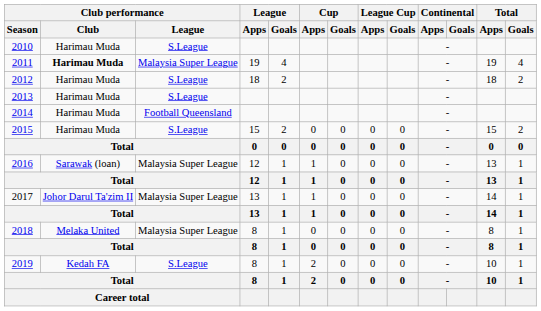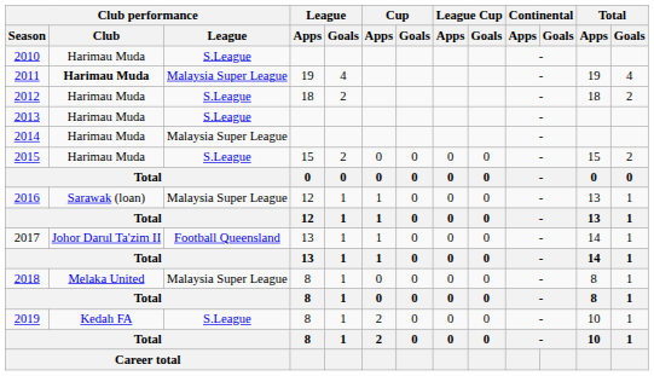2014 | Club performance / League: Football Queensland -> Malaysia Super League
2017 | Club performance / League: Malaysia Super League -> Football Queensland
